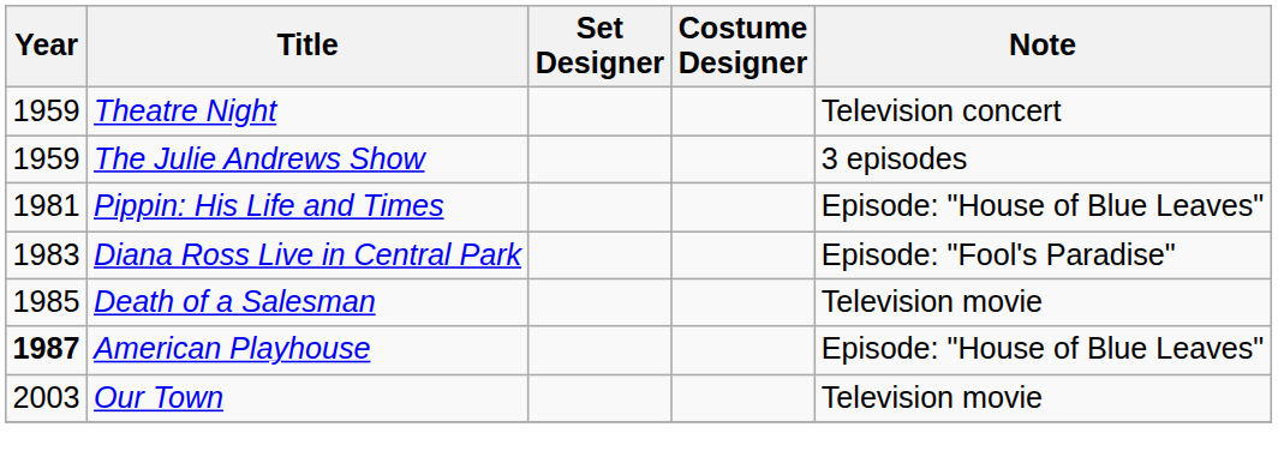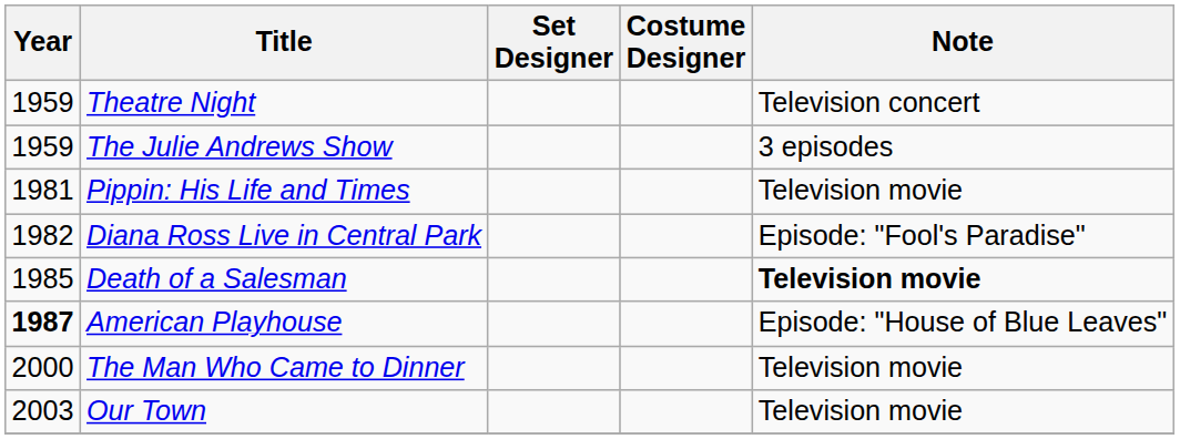Pippin: His Life and Times | Note: Episode: "House of Blue Leaves" -> Television movie
Diana Ross Live in Central Park | Year: 1983 -> 1982
Death of a Salesman | Note: normal -> bold
+ row: 2000 | The Man Who Came to Dinner | Television movie
